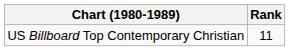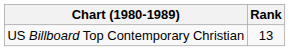US Billboard Top Contemporary Christian | Rank: 11 -> 13
